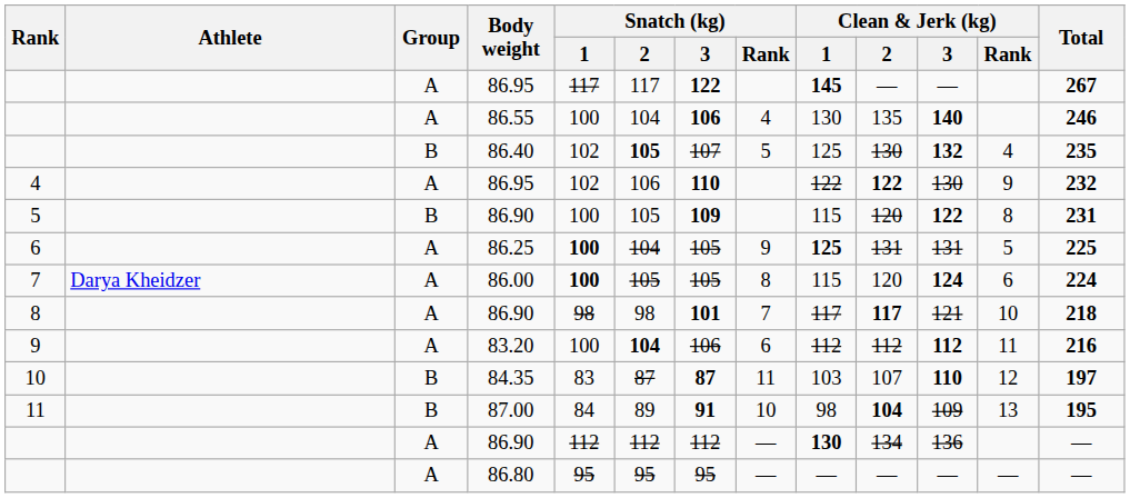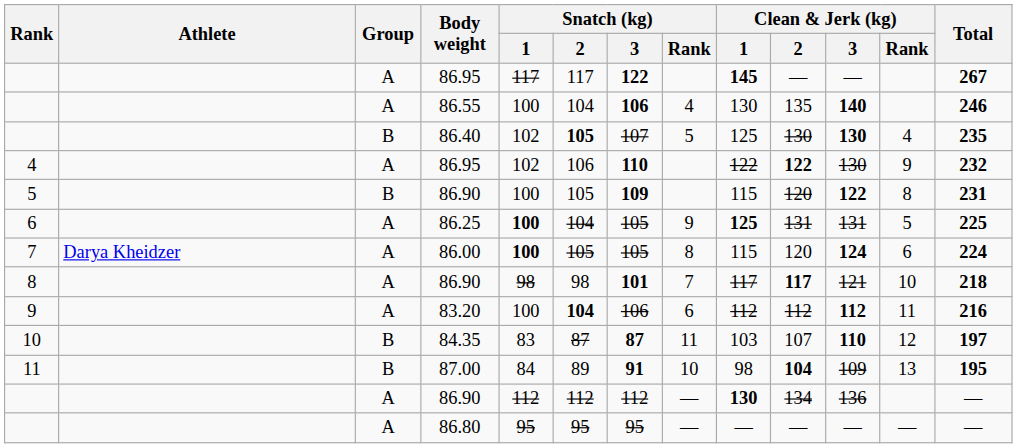86.40 | Clean & Jerk (kg) / 3: 132 -> 130
